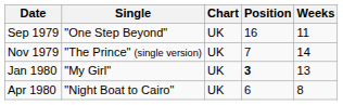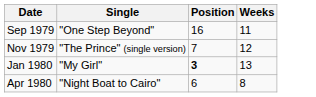- column: Chart | UK | UK | UK | UK
Nov 1979 | Weeks: 14 -> 12
